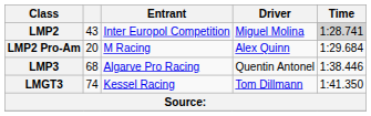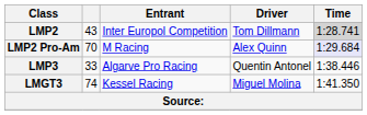LMP2 | Driver: Miguel Molina -> Tom Dillmann
LMP2 Pro-Am | column 2: 20 -> 70
LMP2 Pro-Am | Time: no background -> lavender background
LMP3 | column 2: 68 -> 33
LMGT3 | Driver: Tom Dillmann -> Miguel Molina
